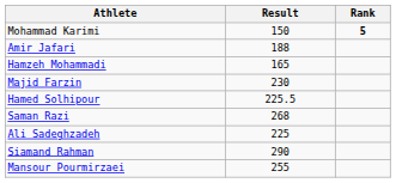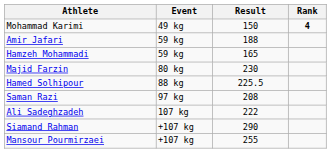+ column: Event | 49 kg | 59 kg | 59 kg | 80 kg | 88 kg | 97 kg | 107 kg | +107 kg | +107 kg
Mohammad Karimi | Rank: 5 -> 4
Saman Razi | Result: 268 -> 208
Ali Sadeghzadeh | Result: 225 -> 222
